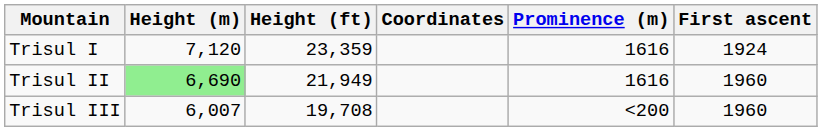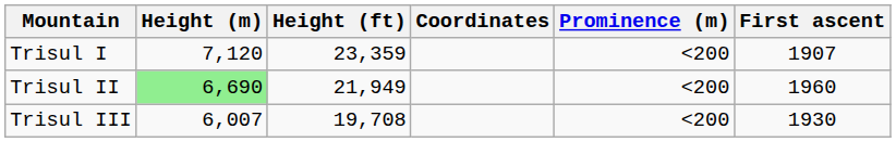Trisul I | Prominence (m): 1616 -> <200
Trisul I | First ascent: 1924 -> 1907
Trisul II | Prominence (m): 1616 -> <200
Trisul III | First ascent: 1960 -> 1930
